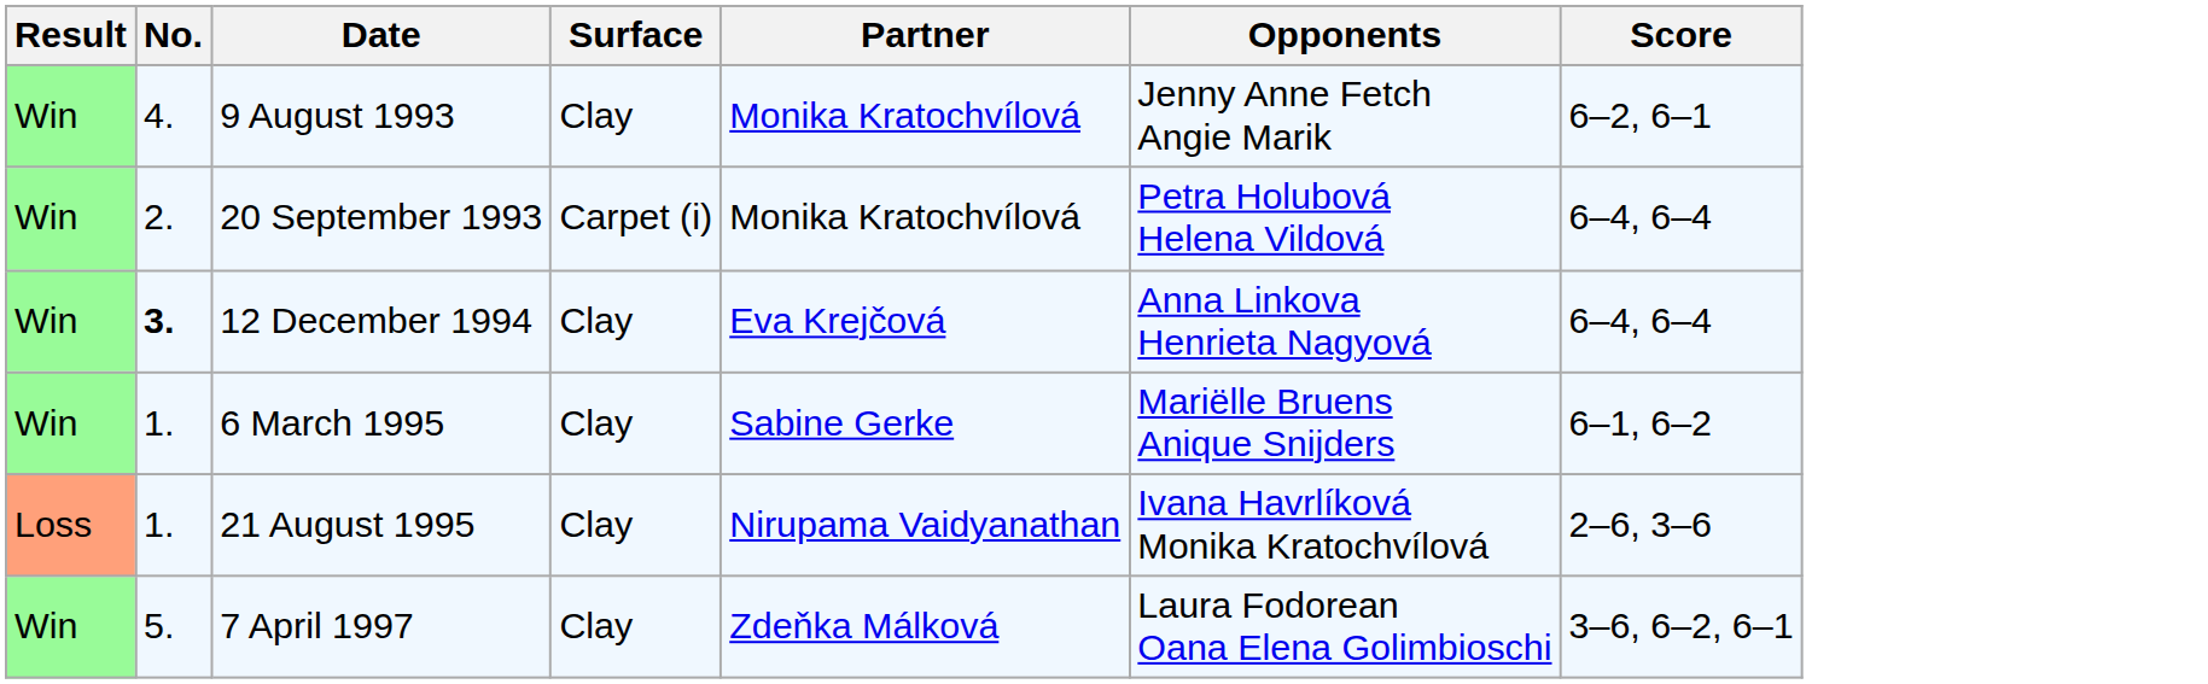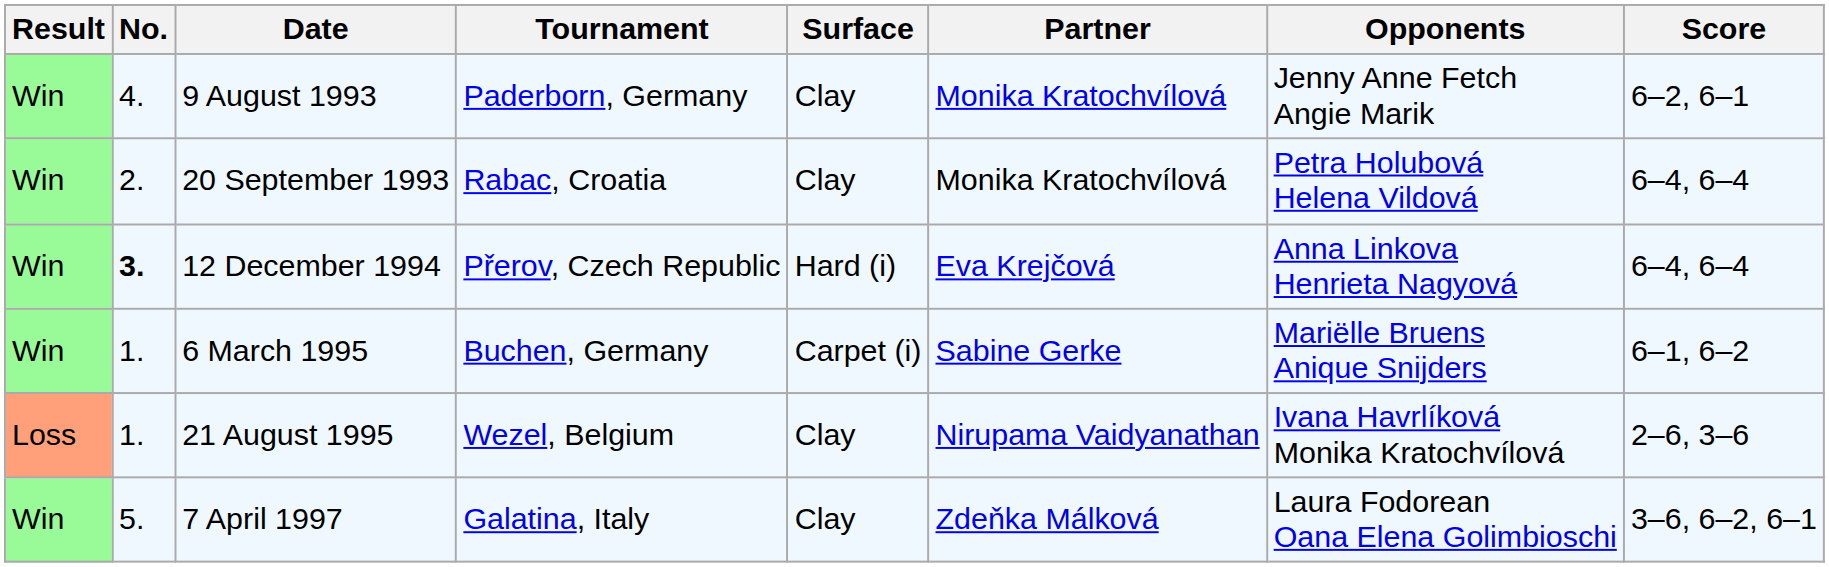+ column: Tournament | Paderborn, Germany | Rabac, Croatia | Přerov, Czech Republic | Buchen, Germany | Wezel, Belgium | Galatina, Italy
20 September 1993 | Surface: Carpet (i) -> Clay
12 December 1994 | Surface: Clay -> Hard (i)
6 March 1995 | Surface: Clay -> Carpet (i)
